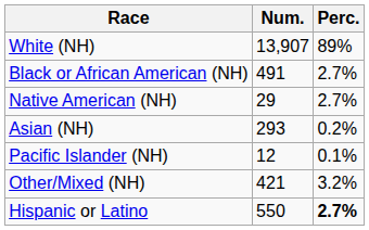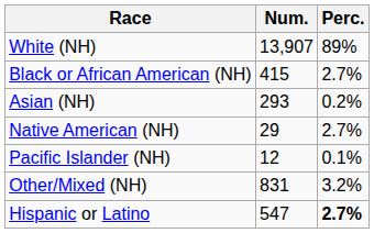Black or African American (NH) | Num.: 491 -> 415
rows swapped: Native American (NH) <-> Asian (NH)
Other/Mixed (NH) | Num.: 421 -> 831
Hispanic or Latino | Num.: 550 -> 547
